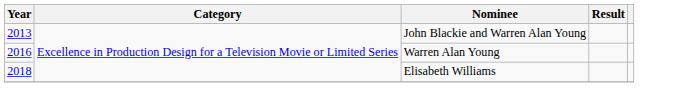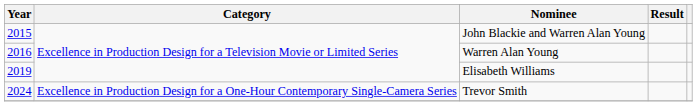John Blackie and Warren Alan Young | Year: 2013 -> 2015
Elisabeth Williams | Year: 2018 -> 2019
+ row: 2024 | Excellence in Production Design for a One-Hour Contemporary Single-Camera Series | Trevor Smith
